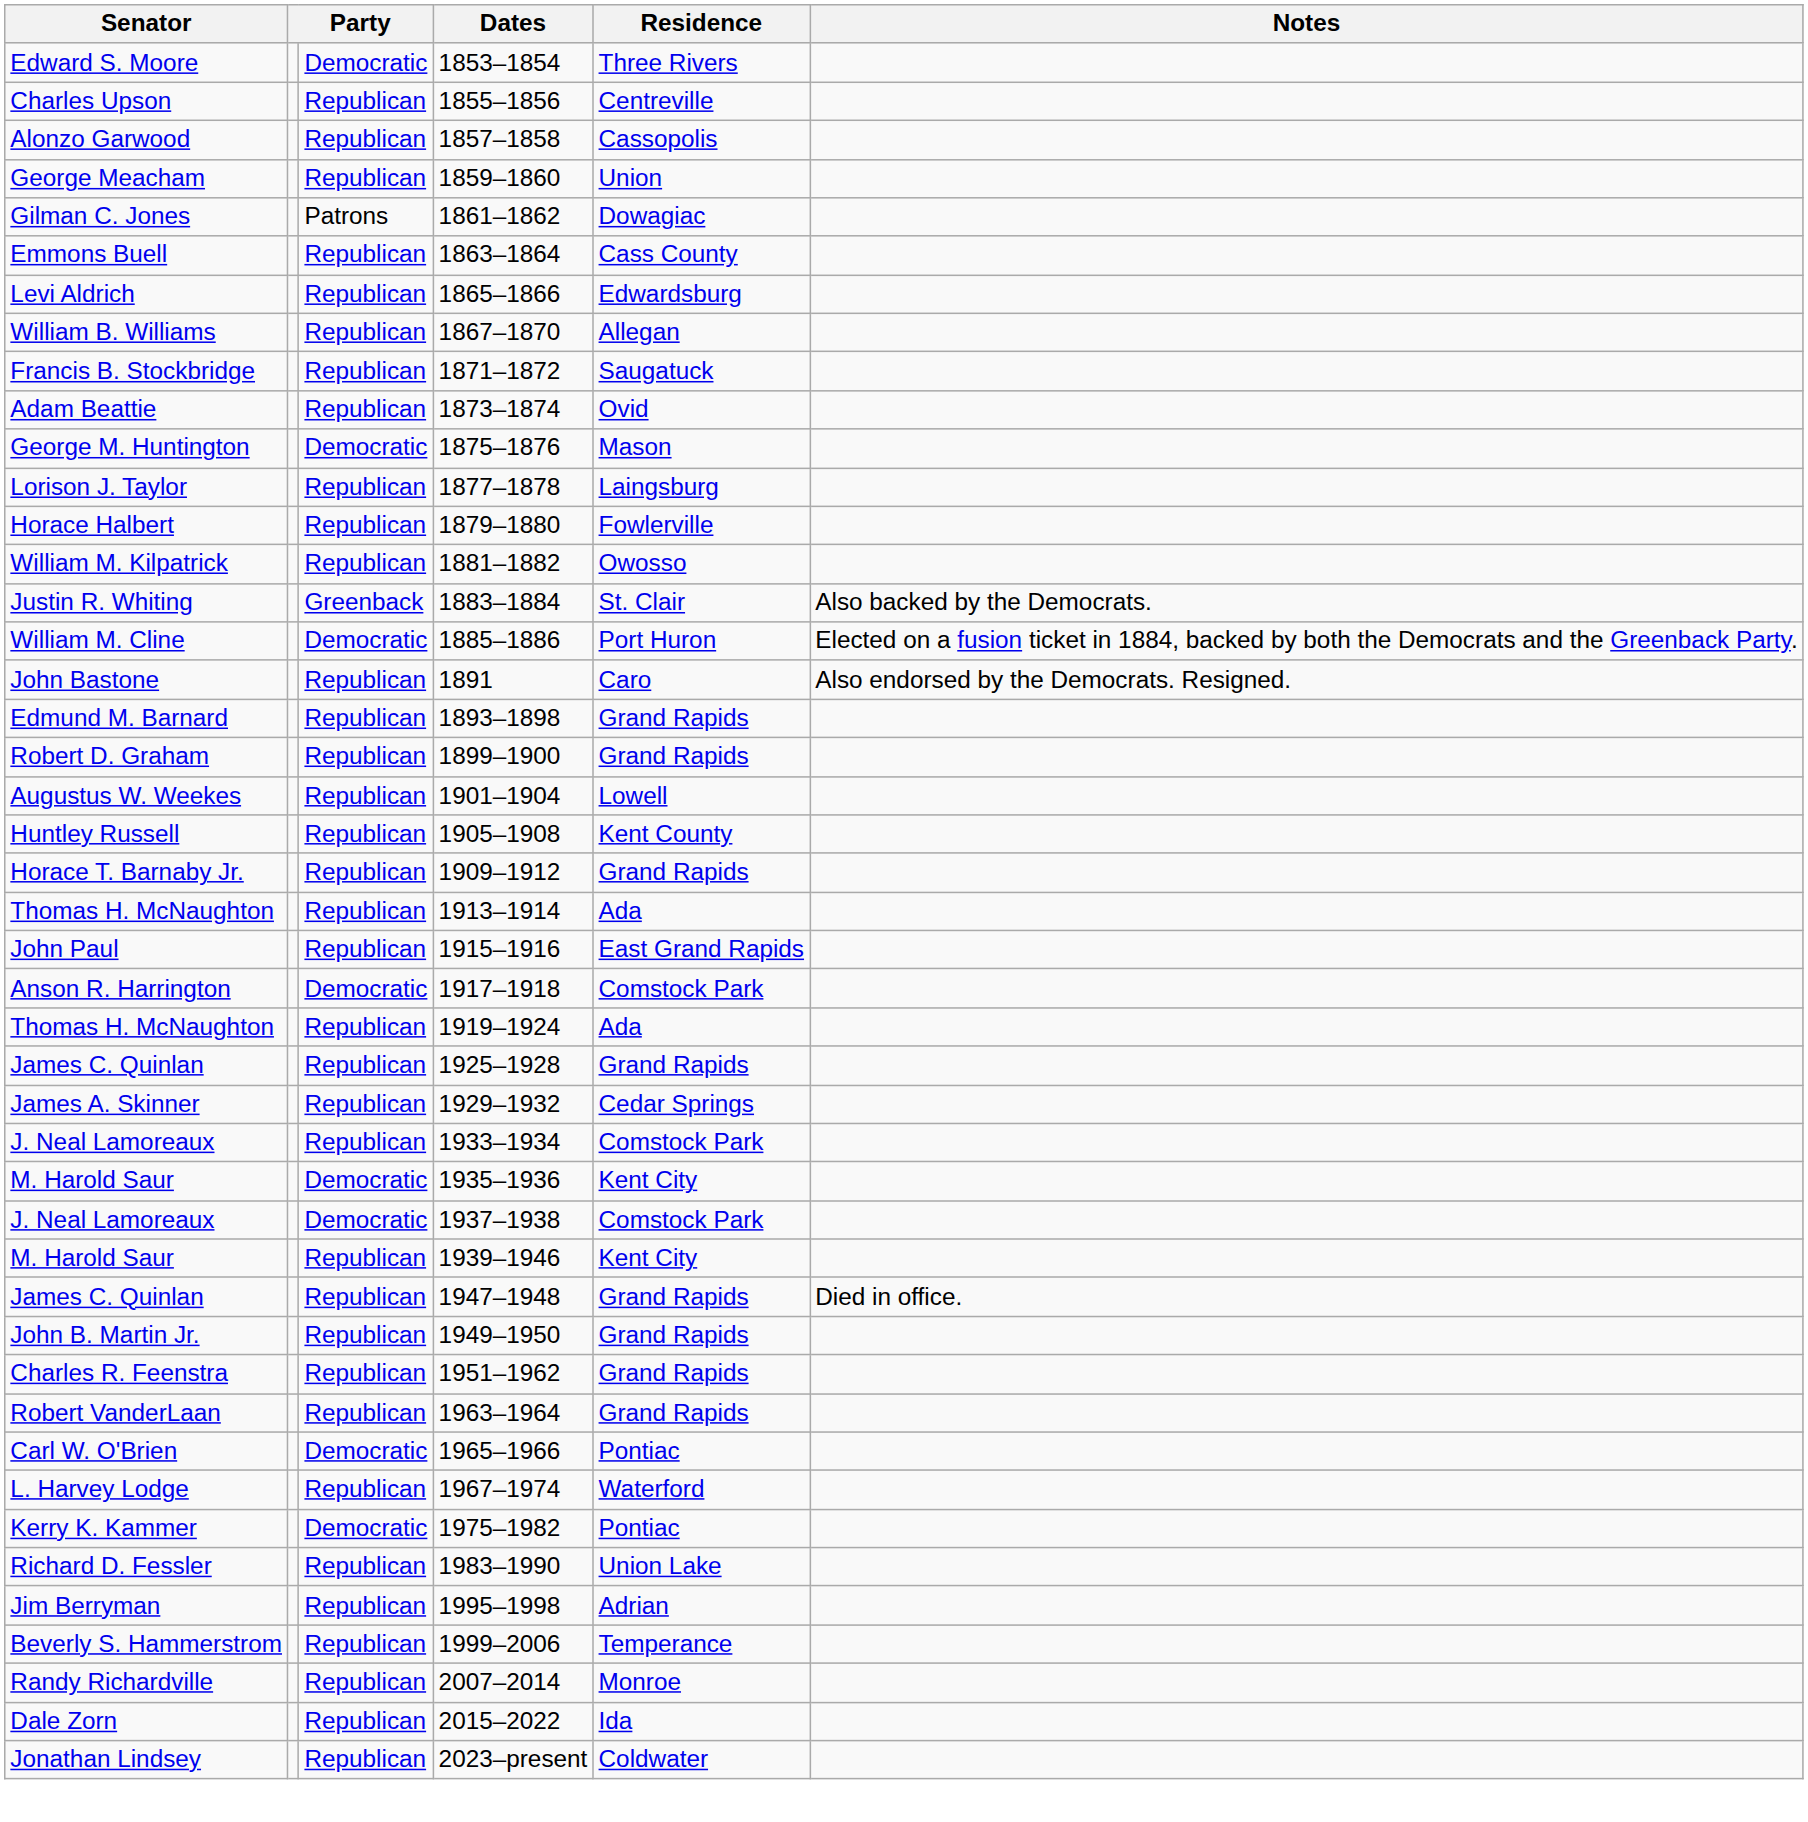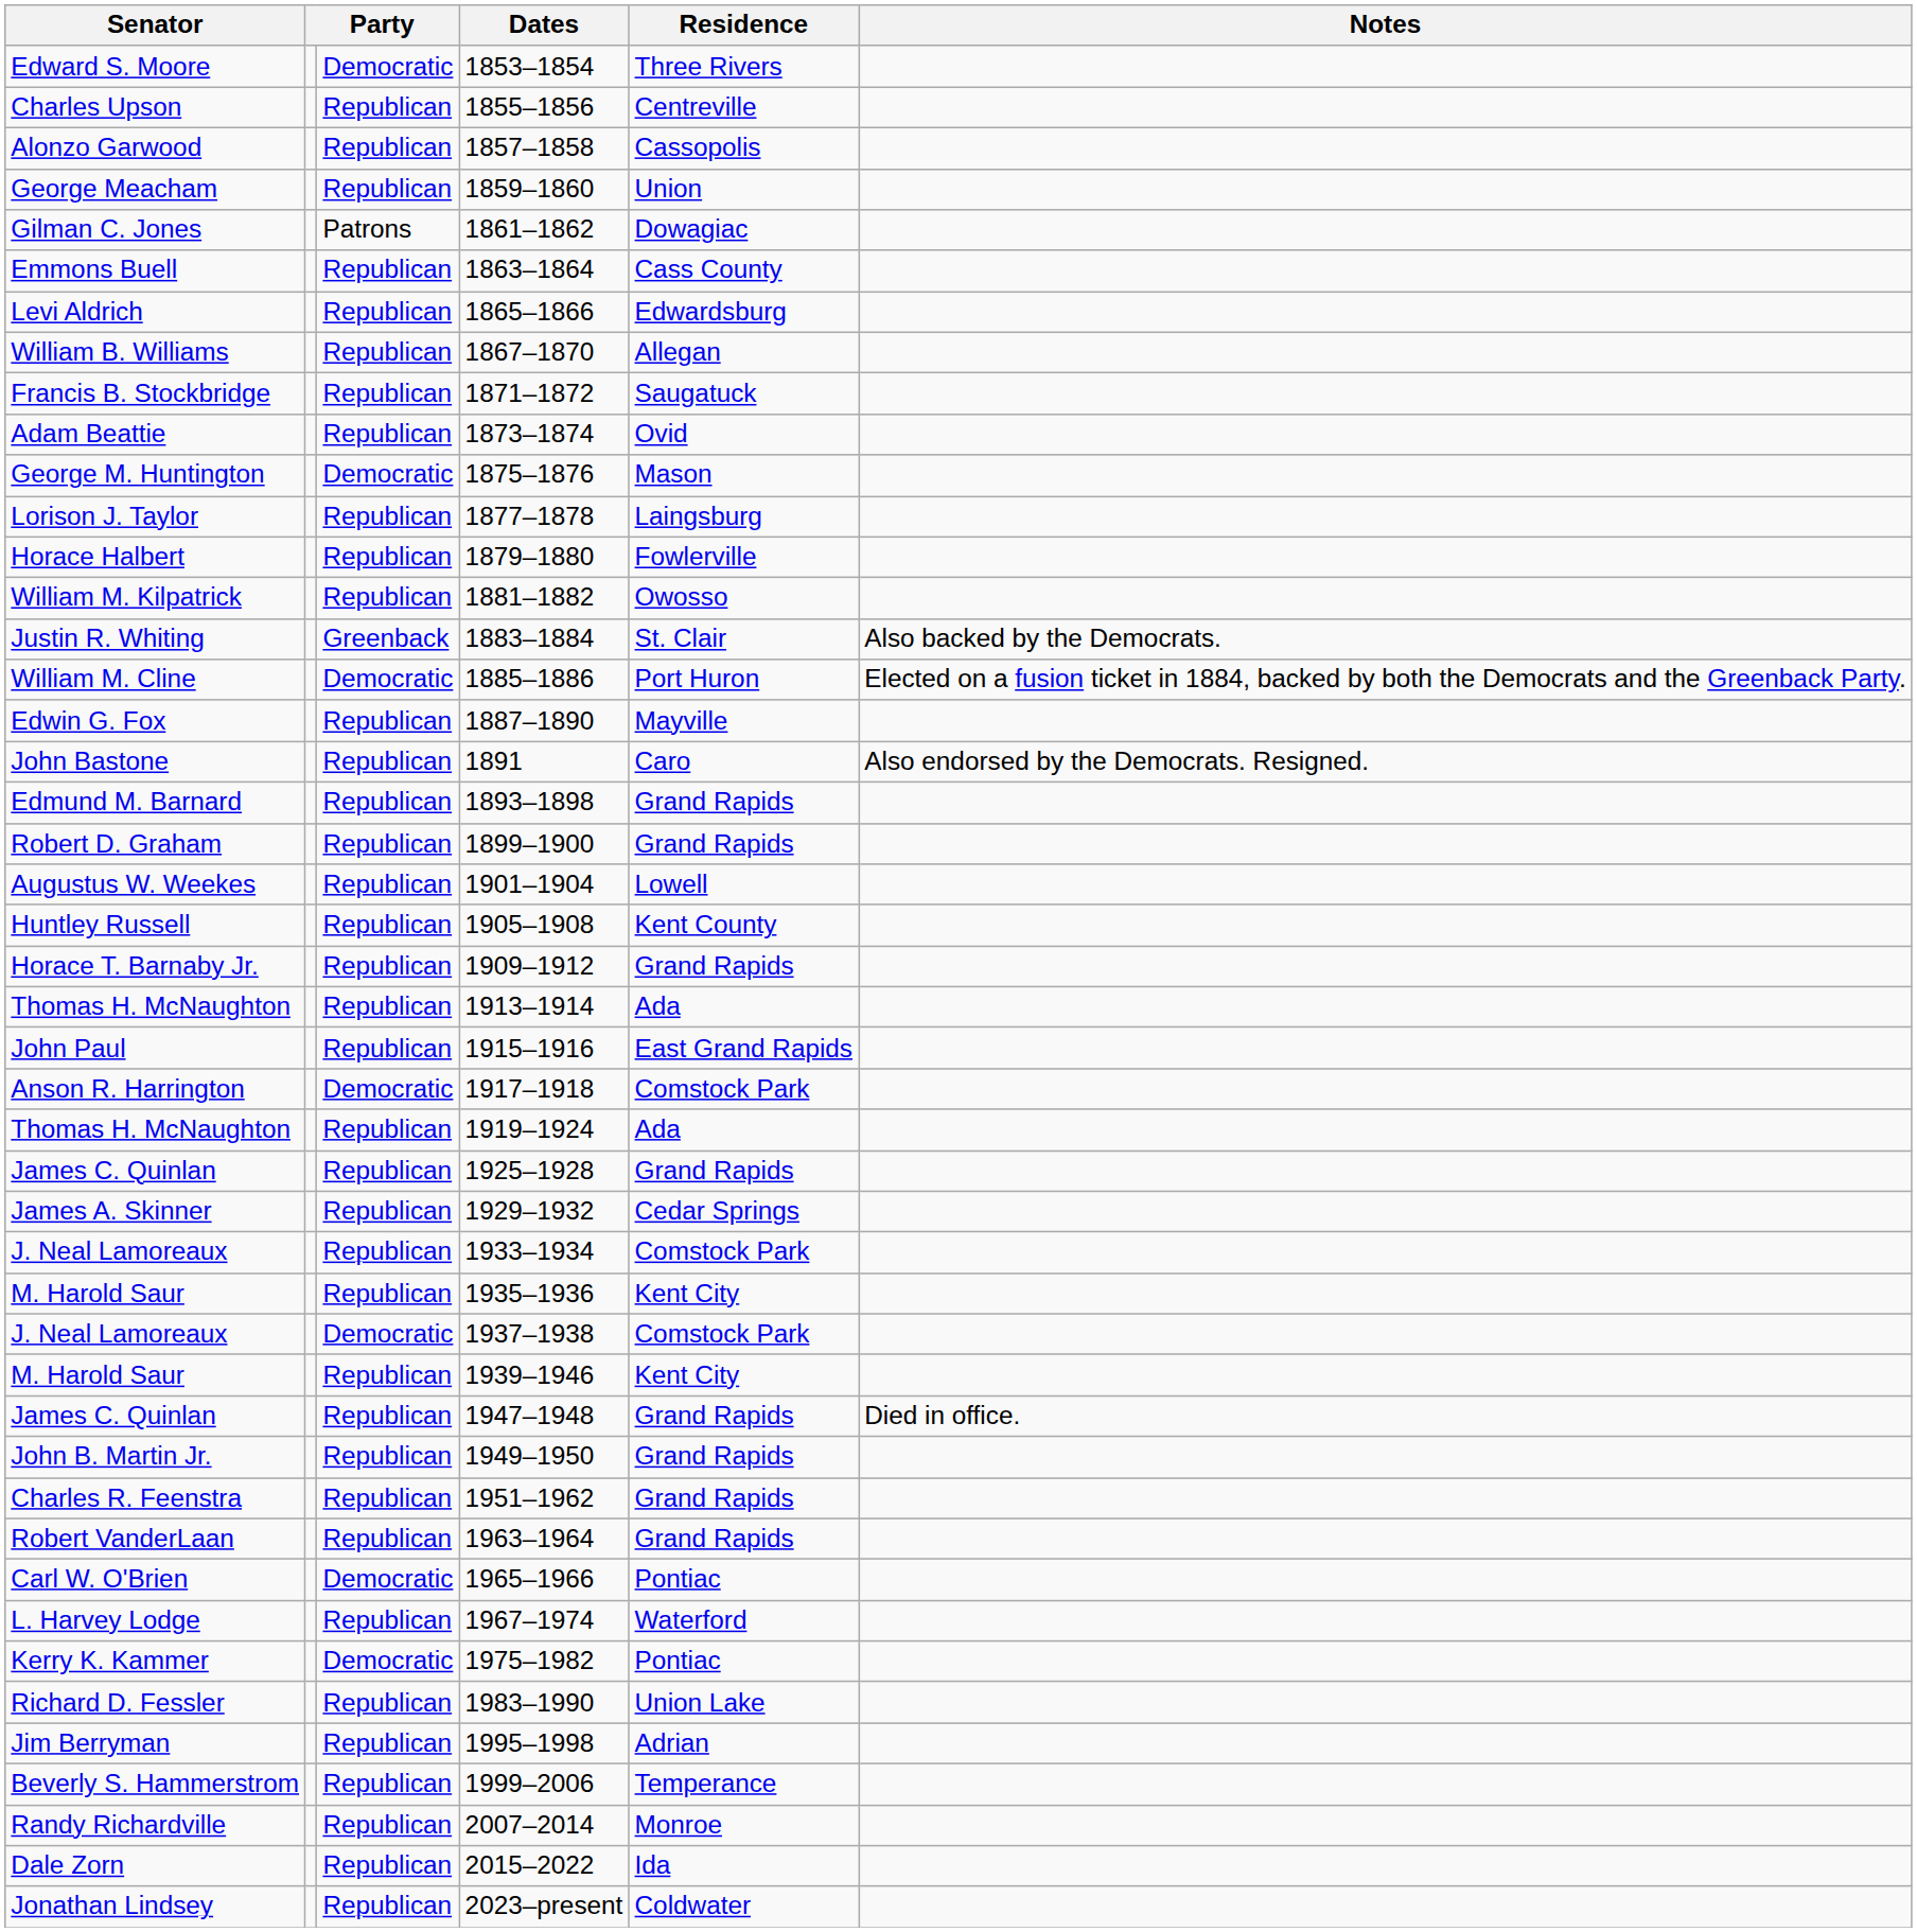+ row: Edwin G. Fox | Republican | 1887–1890 | Mayville
M. Harold Saur / 1935–1936 | column 3: Democratic -> Republican
